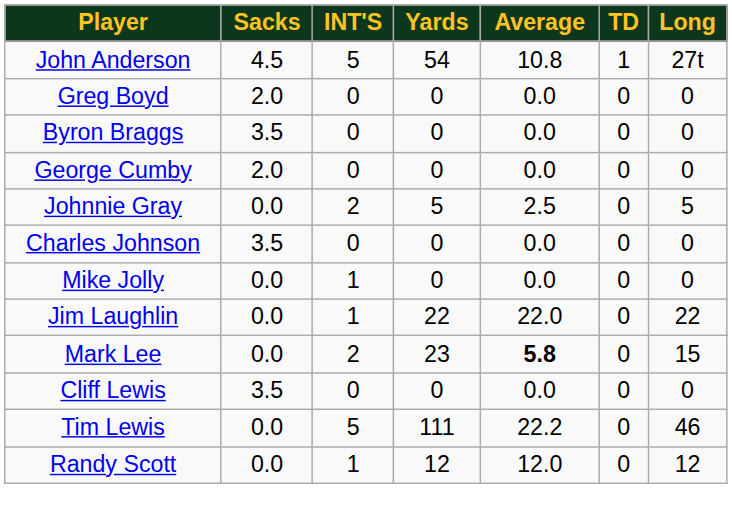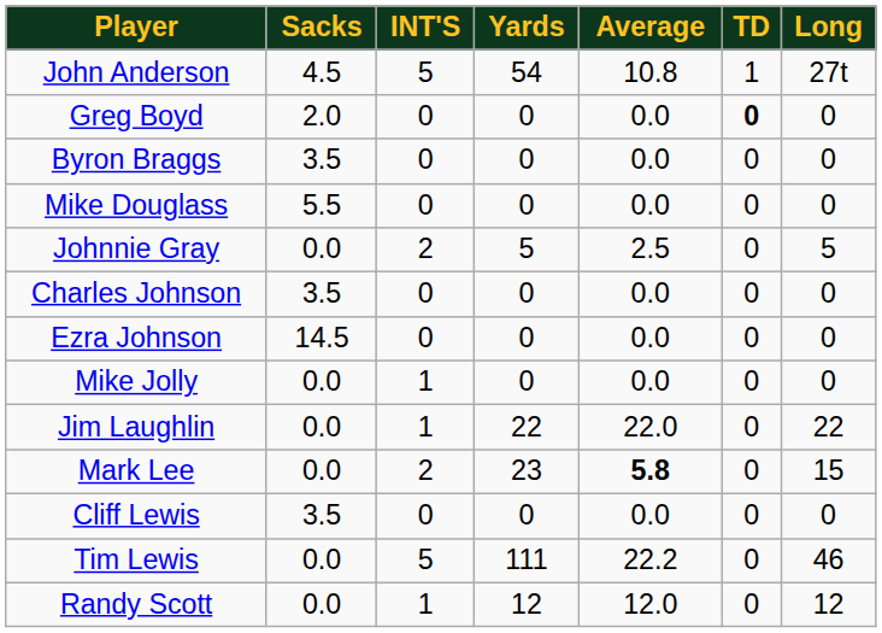Greg Boyd | TD: normal -> bold
- row: George Cumby | 2.0 | 0 | 0 | 0.0 | 0 | 0
+ row: Mike Douglass | 5.5 | 0 | 0 | 0.0 | 0 | 0
+ row: Ezra Johnson | 14.5 | 0 | 0 | 0.0 | 0 | 0
